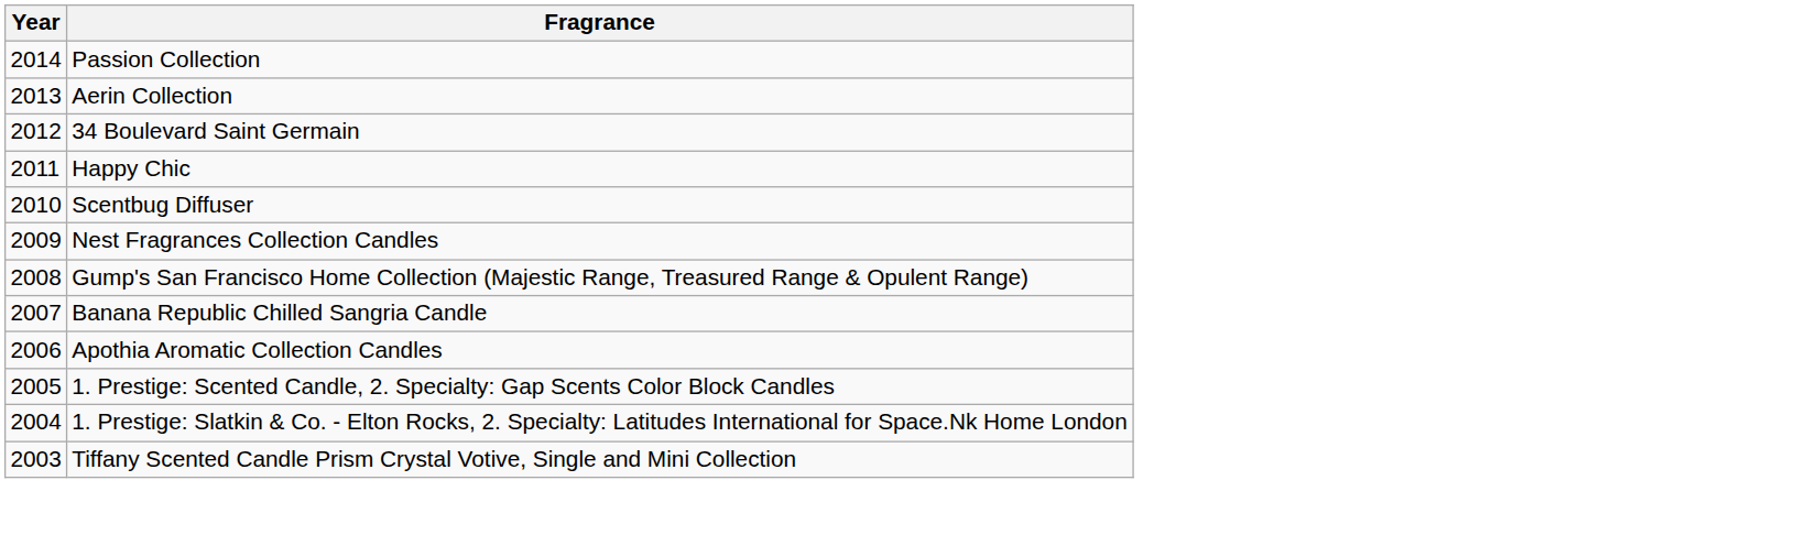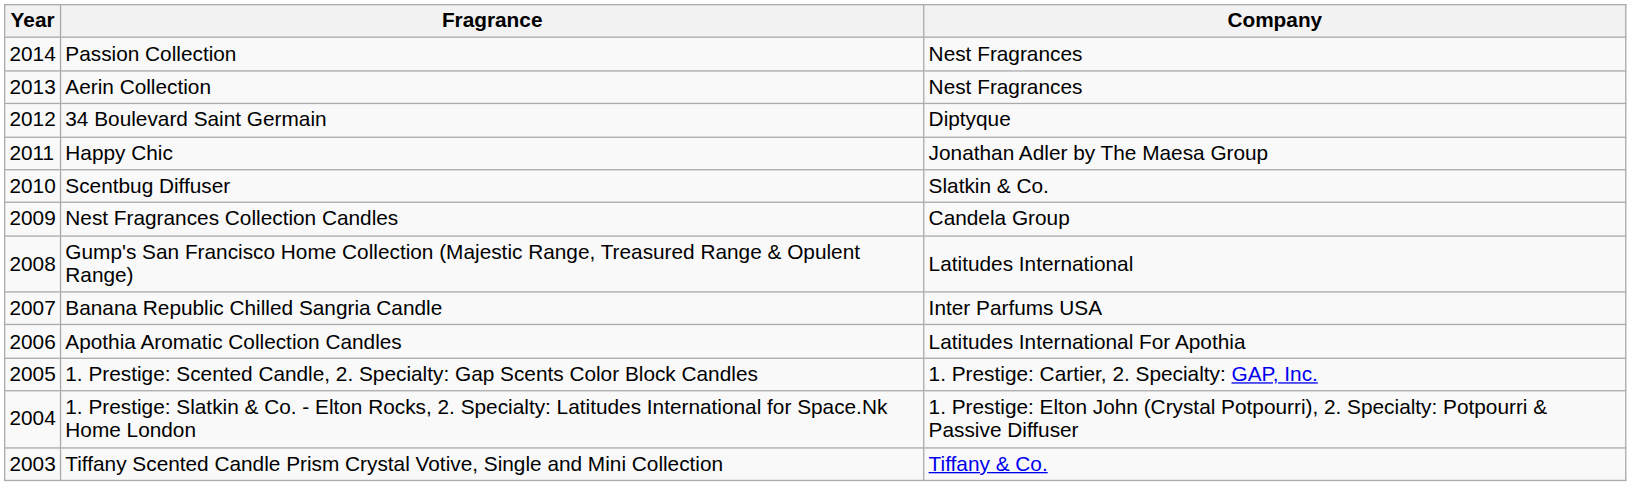+ column: Company | Nest Fragrances | Nest Fragrances | Diptyque | Jonathan Adler by The Maesa Group | Slatkin & Co. | Candela Group | Latitudes International | Inter Parfums USA | Latitudes International For Apothia | 1. Prestige: Cartier, 2. Specialty: GAP, Inc. | 1. Prestige: Elton John (Crystal Potpourri), 2. Specialty: Potpourri & Passive Diffuser | Tiffany & Co.
